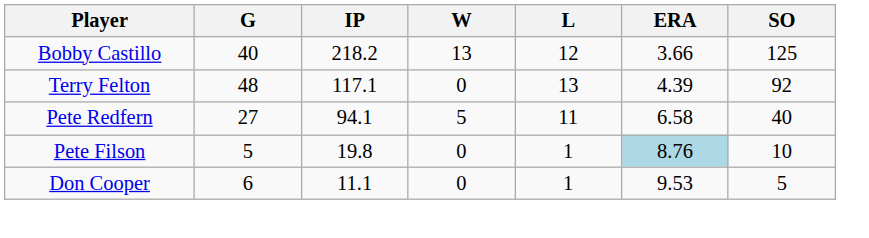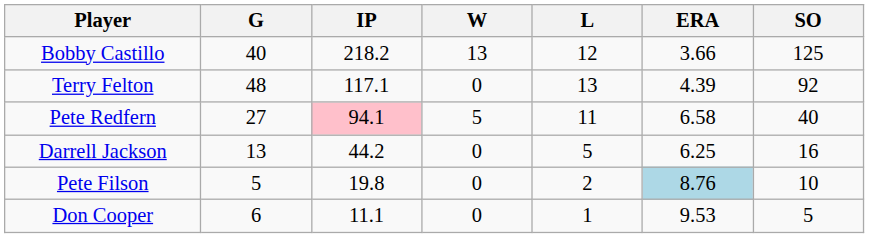Pete Redfern | IP: no background -> pink background
+ row: Darrell Jackson | 13 | 44.2 | 0 | 5 | 6.25 | 16
Pete Filson | L: 1 -> 2
